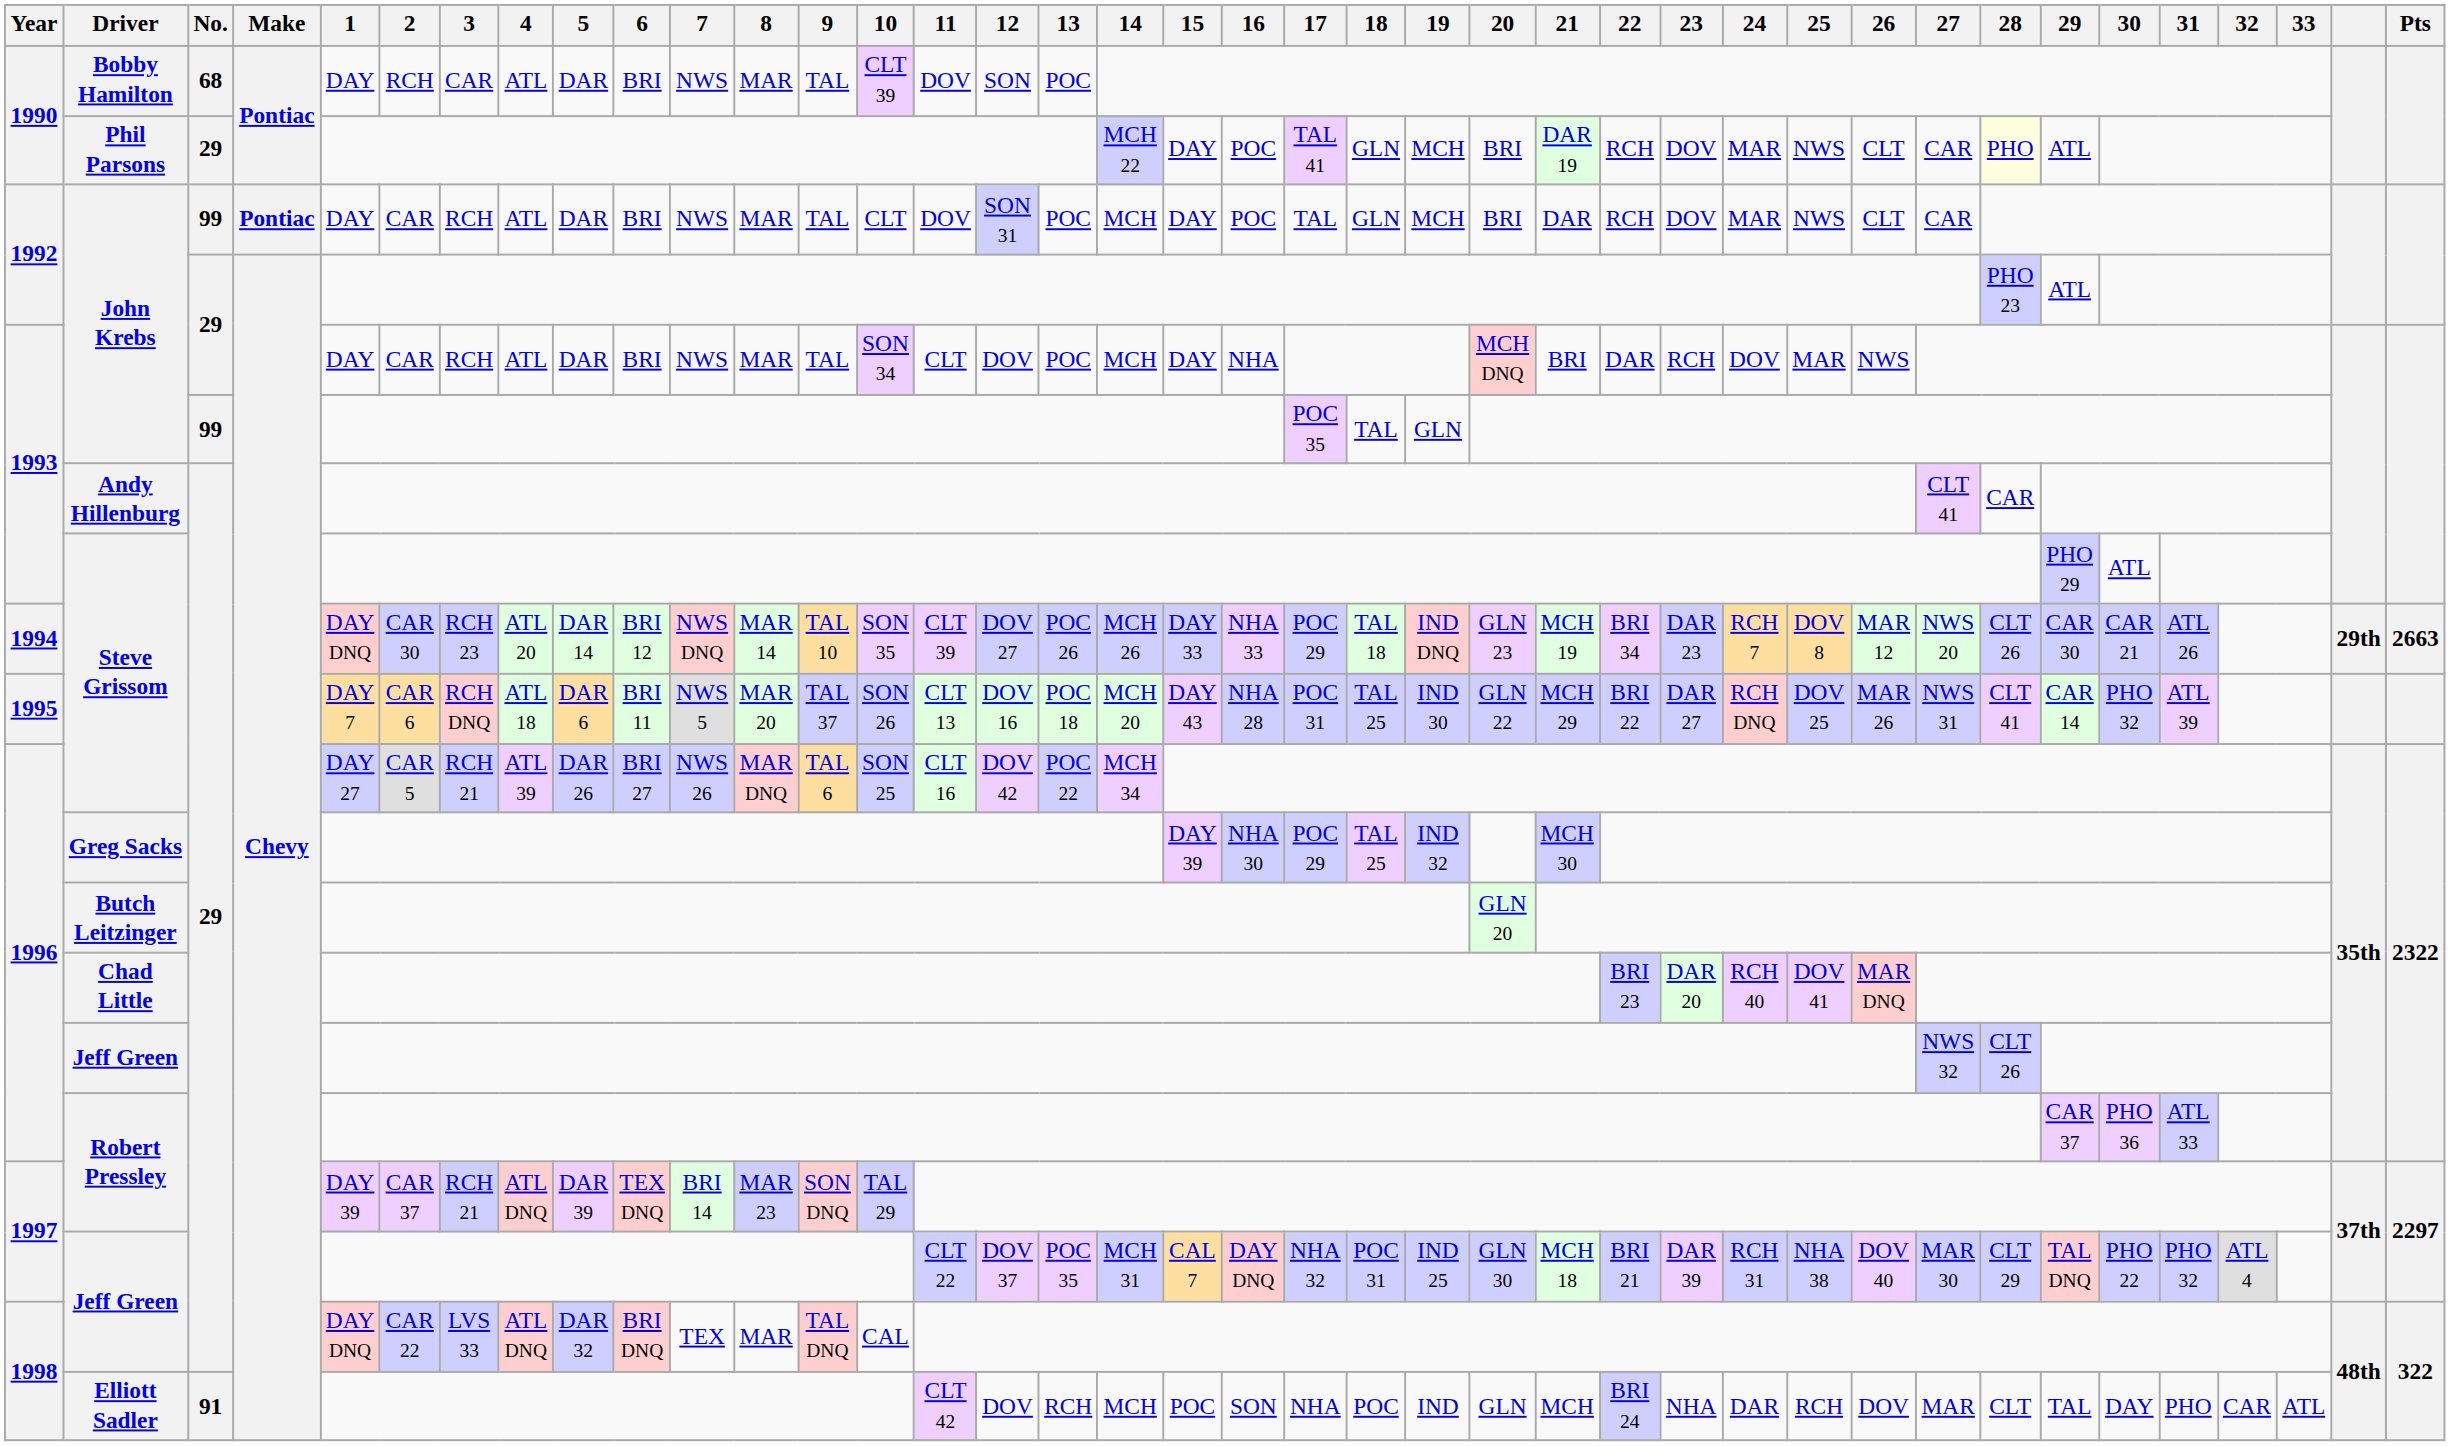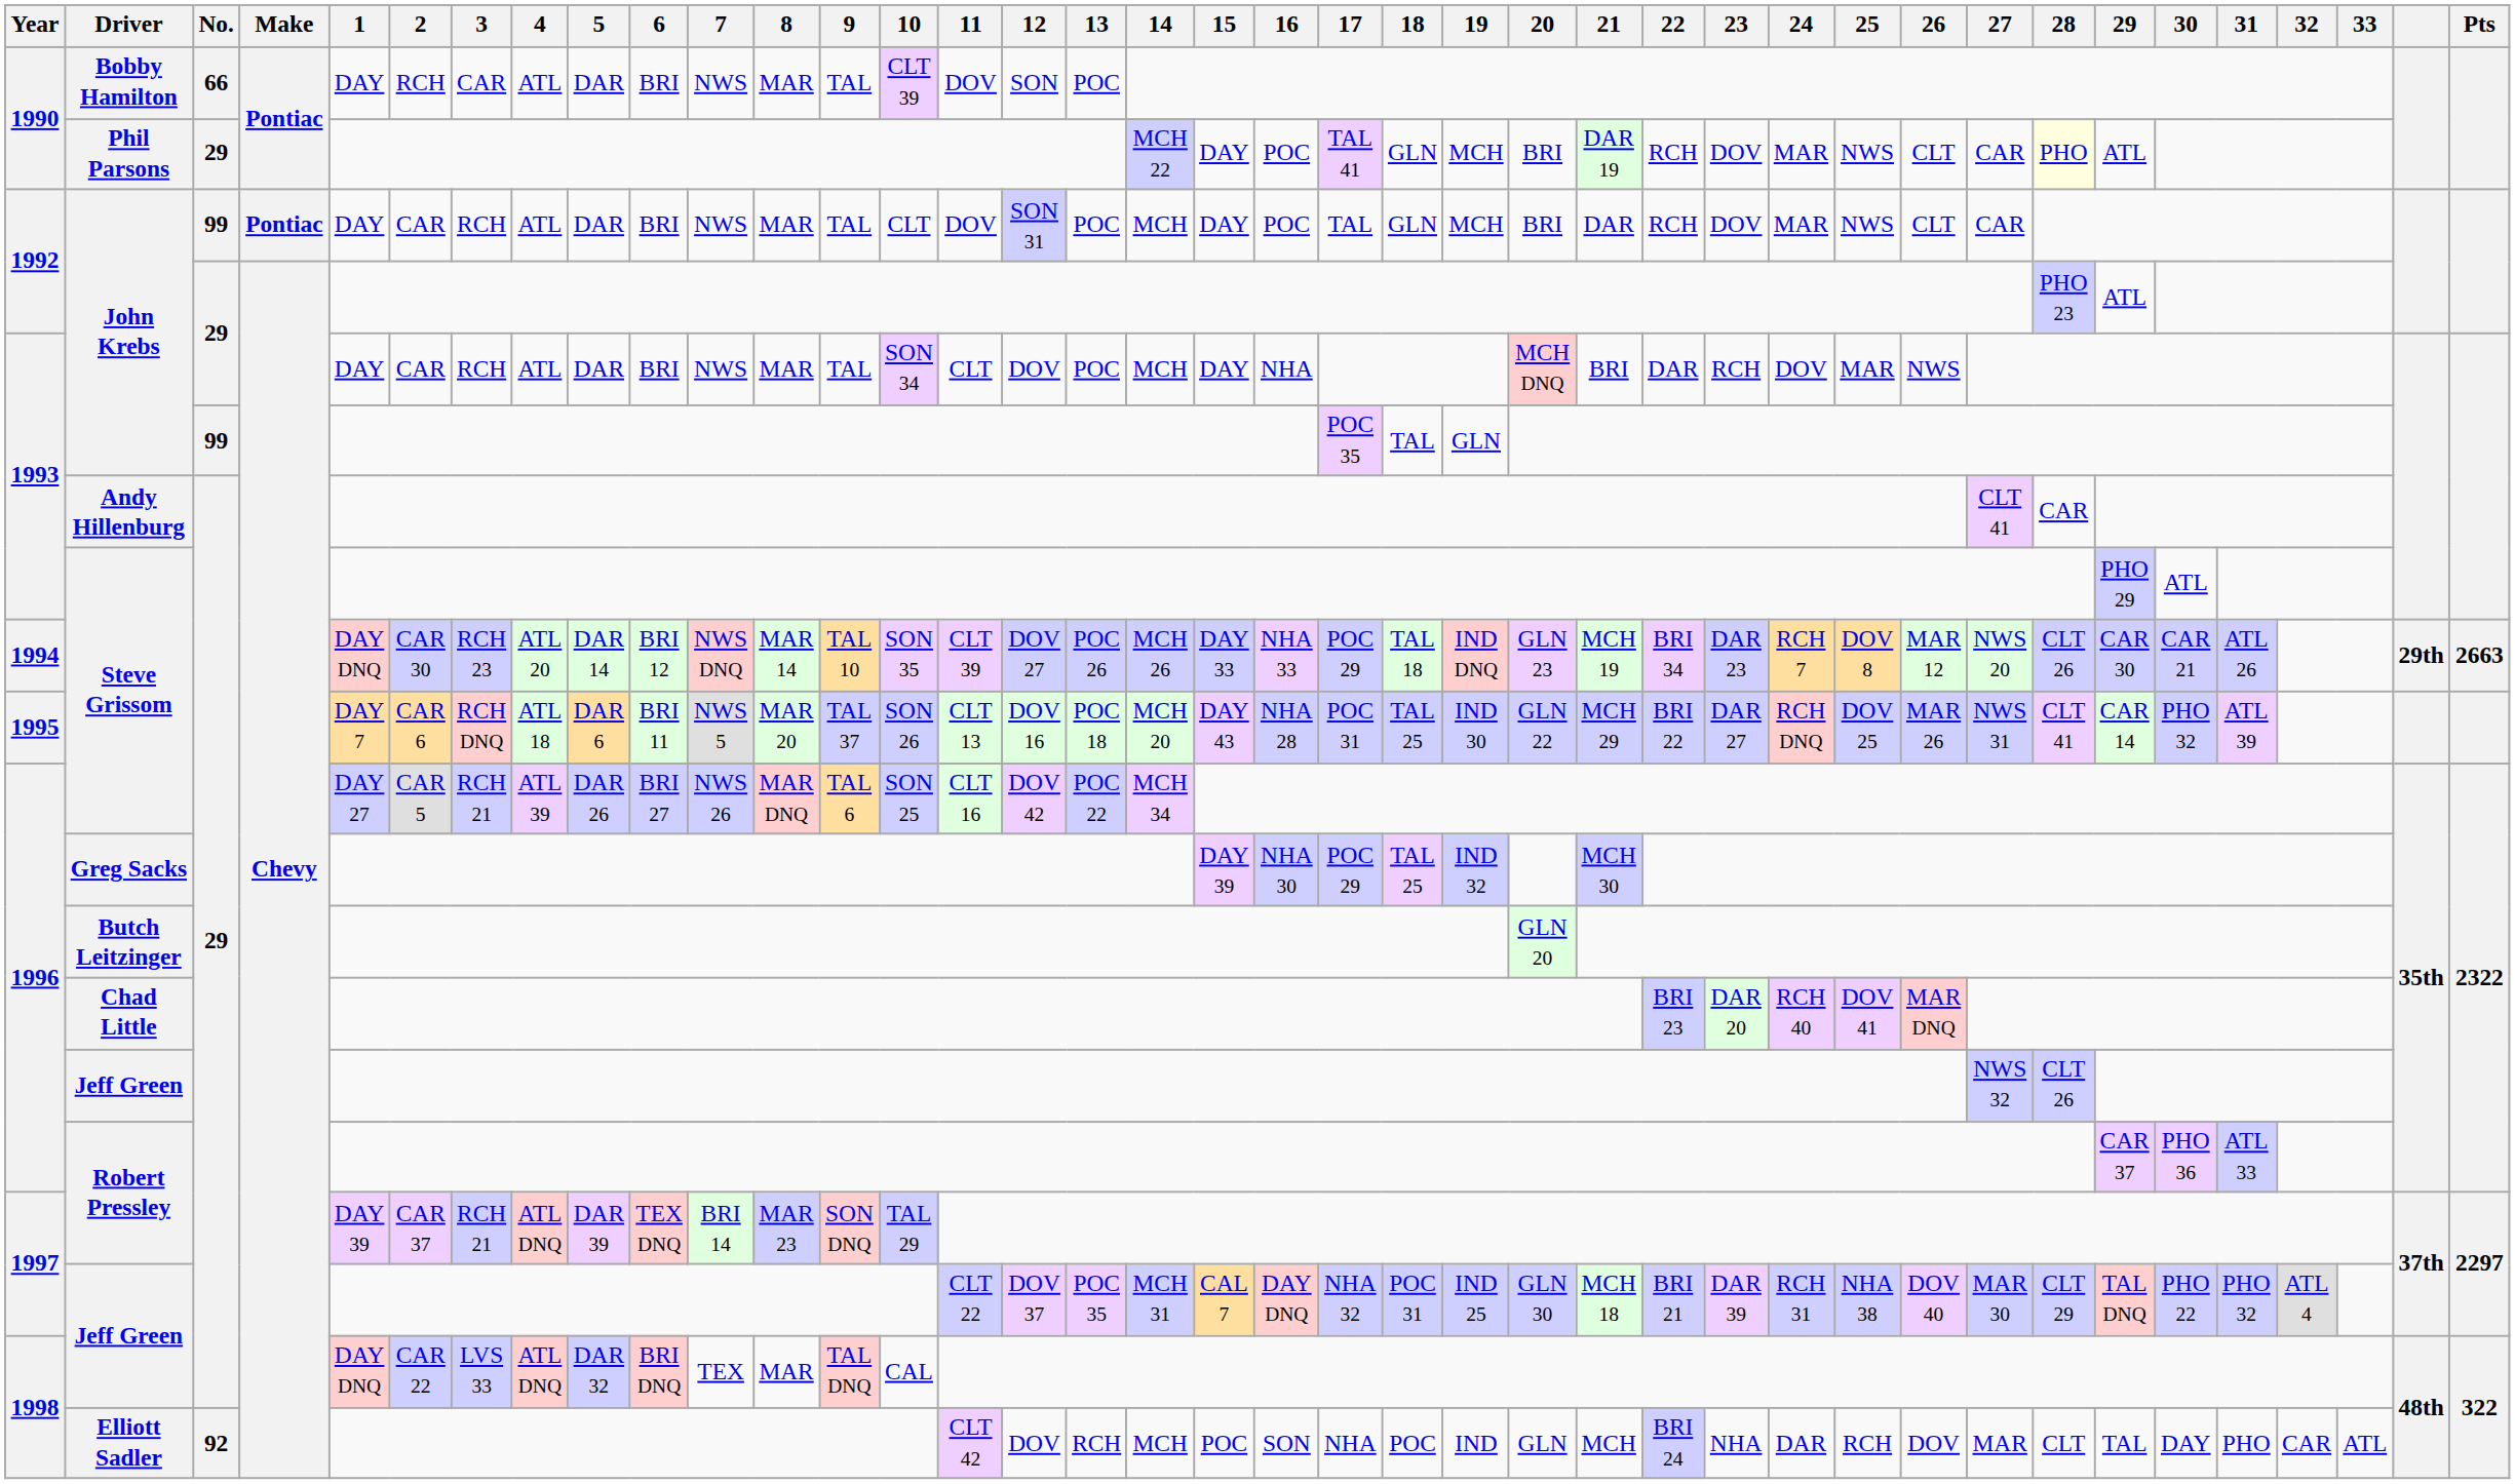Bobby Hamilton | No.: 68 -> 66
Elliott Sadler | No.: 91 -> 92
